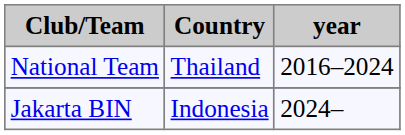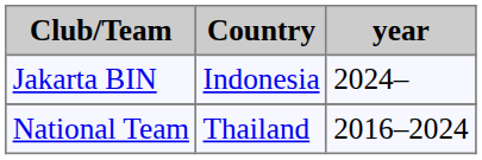rows swapped: National Team <-> Jakarta BIN
